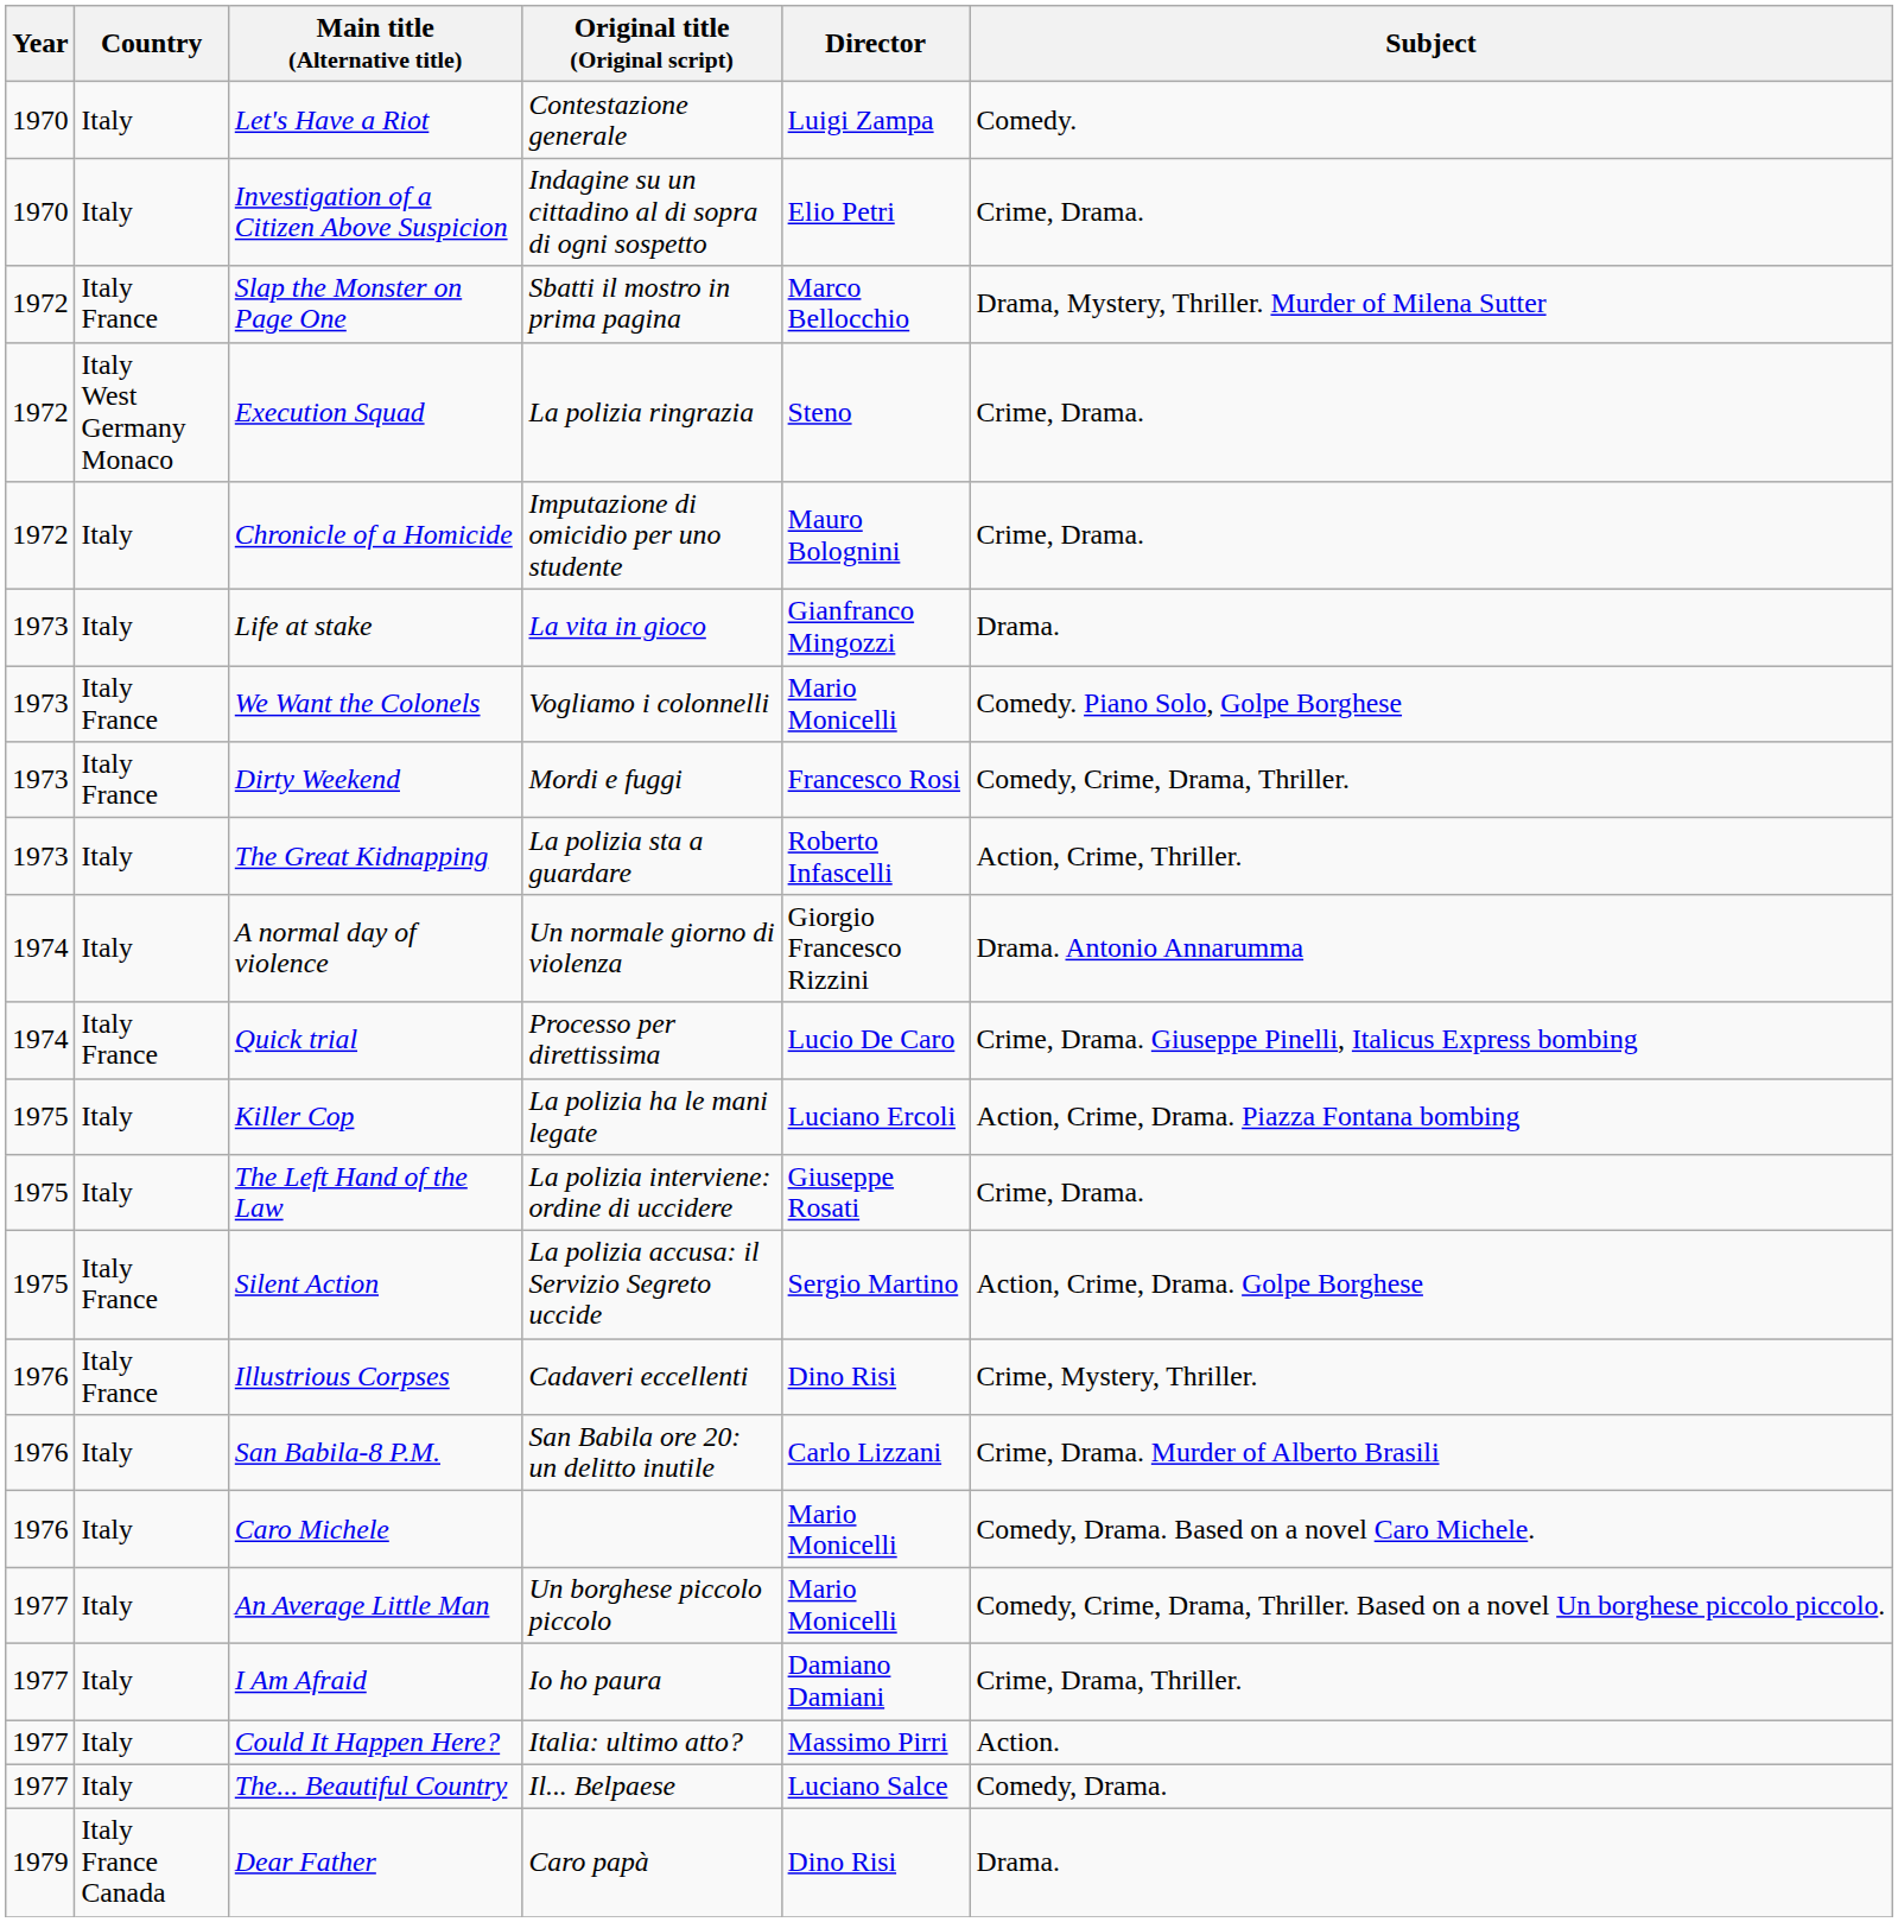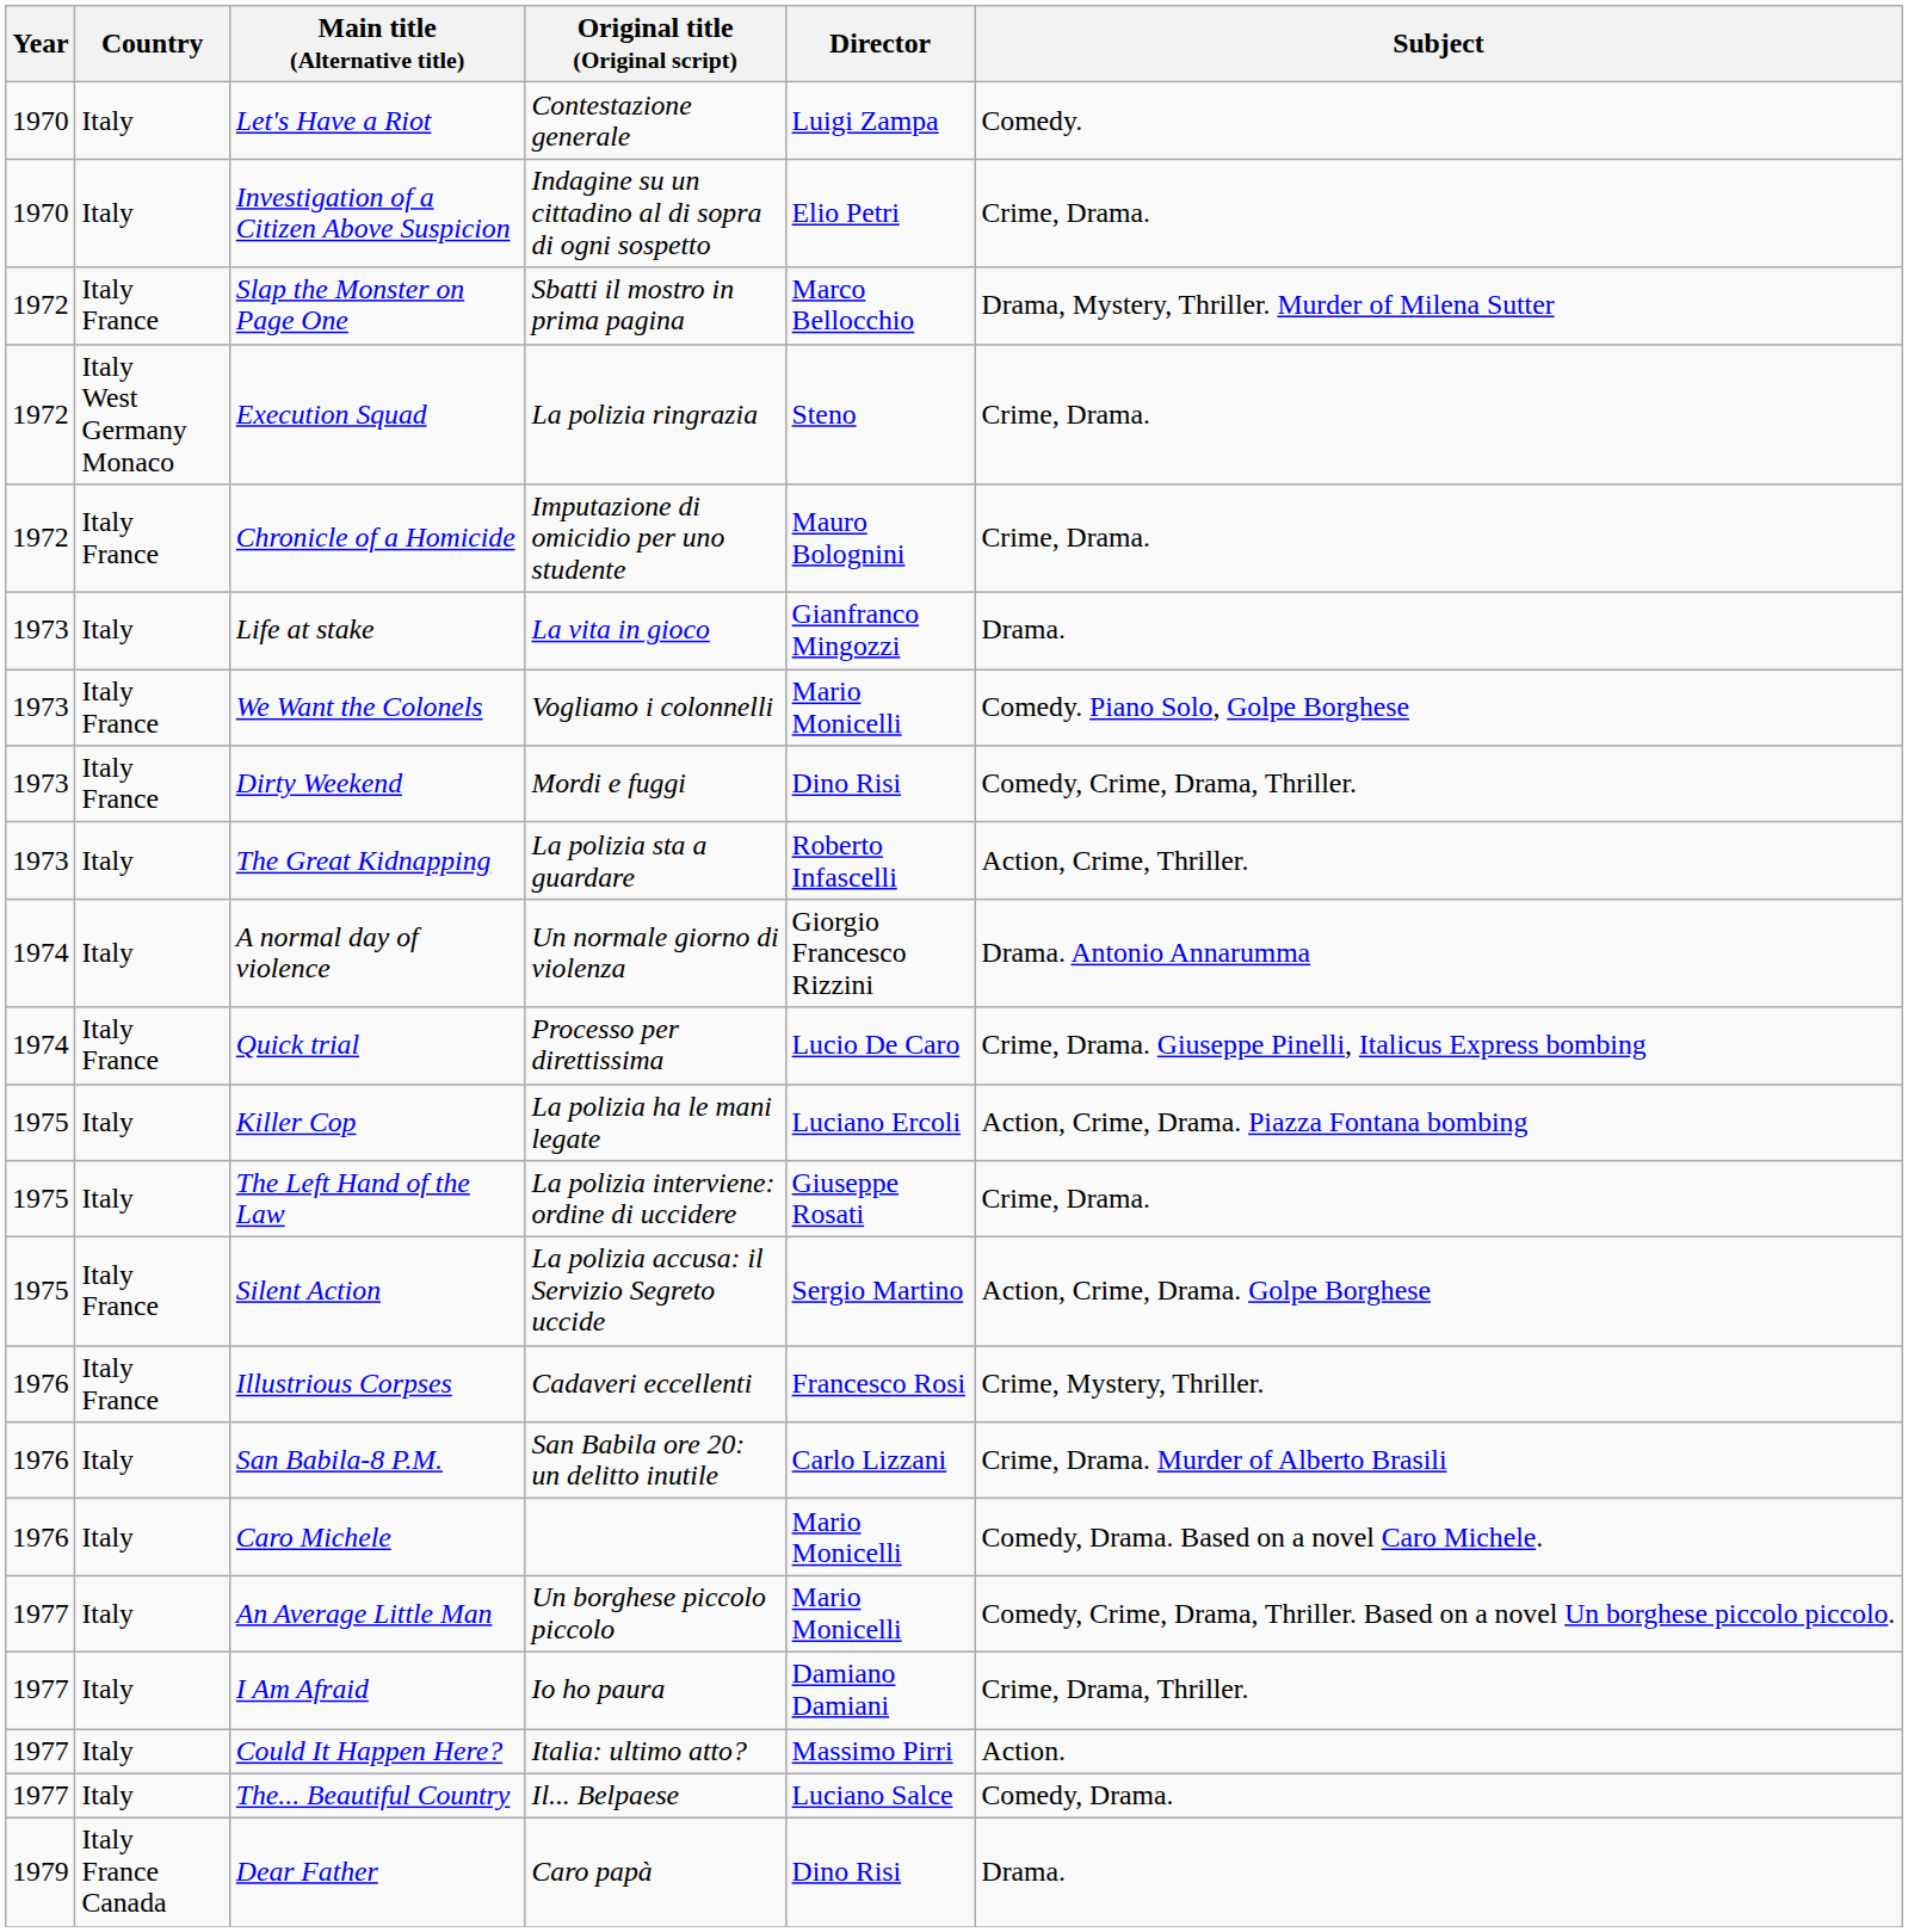Chronicle of a Homicide | Country: Italy -> Italy France
Dirty Weekend | Director: Francesco Rosi -> Dino Risi
Illustrious Corpses | Director: Dino Risi -> Francesco Rosi
